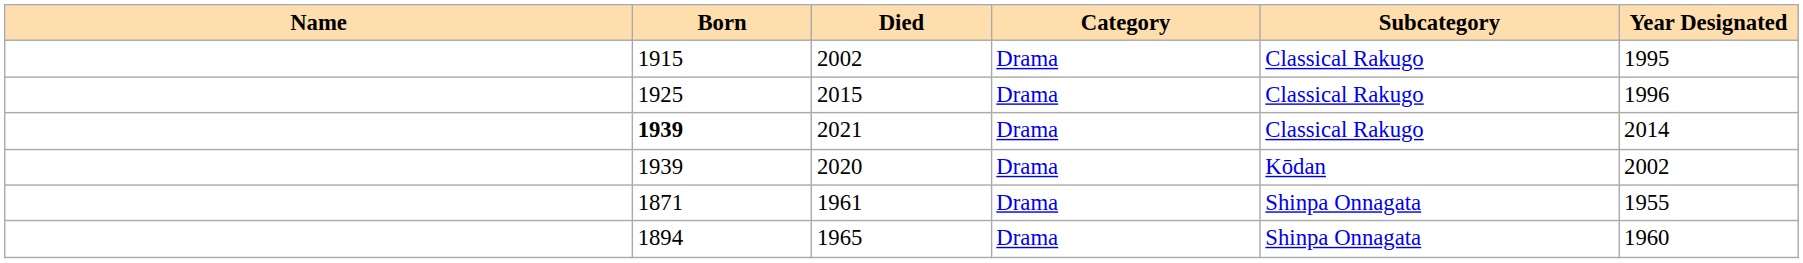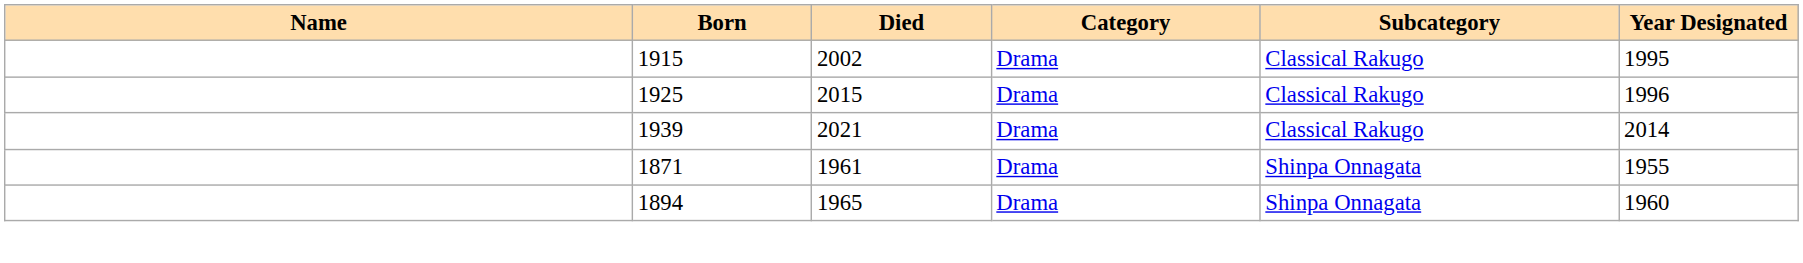2021 | Born: bold -> normal
- row: 1939 | 2020 | Drama | Kōdan | 2002
